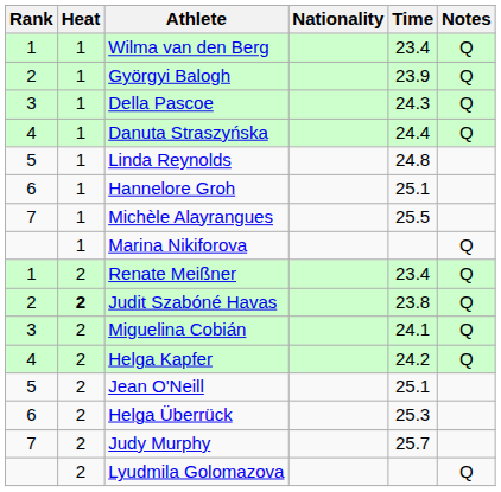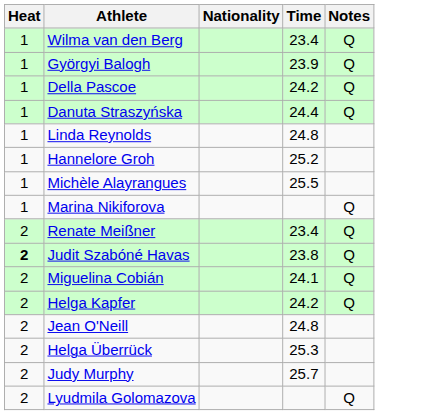- column: Rank | 1 | 2 | 3 | 4 | 5 | 6 | 7 | 1 | 2 | 3 | 4 | 5 | 6 | 7
Della Pascoe | Time: 24.3 -> 24.2
Hannelore Groh | Time: 25.1 -> 25.2
Jean O'Neill | Time: 25.1 -> 24.8
